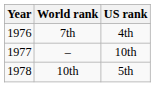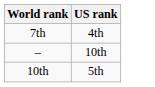- column: Year | 1976 | 1977 | 1978
